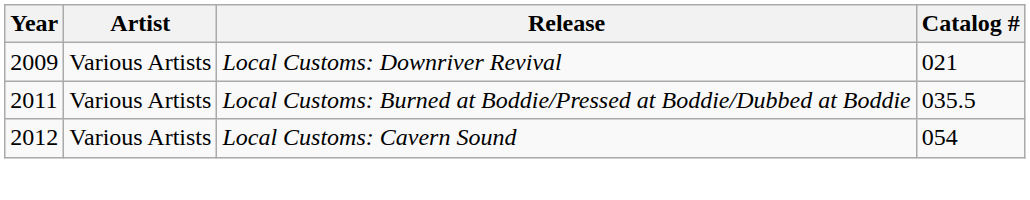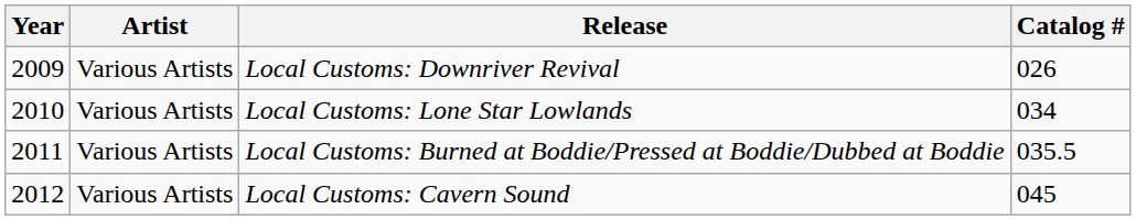Local Customs: Downriver Revival | Catalog #: 021 -> 026
+ row: 2010 | Various Artists | Local Customs: Lone Star Lowlands | 034
Local Customs: Cavern Sound | Catalog #: 054 -> 045
